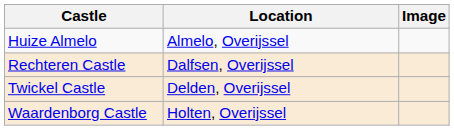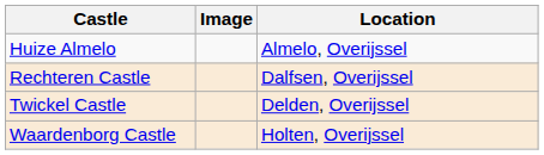columns swapped: Location <-> Image
